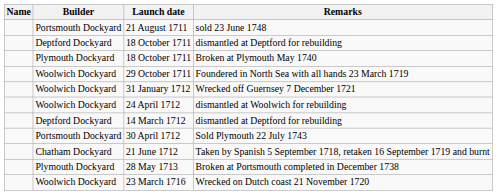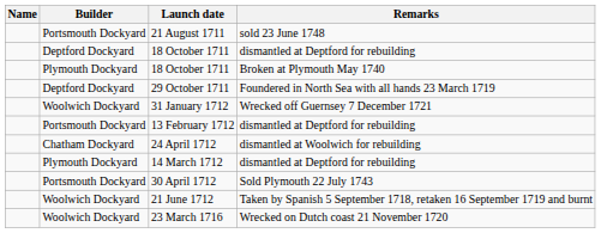29 October 1711 | Builder: Woolwich Dockyard -> Deptford Dockyard
+ row: Portsmouth Dockyard | 13 February 1712 | dismantled at Deptford for rebuilding
24 April 1712 | Builder: Woolwich Dockyard -> Chatham Dockyard
14 March 1712 | Builder: Deptford Dockyard -> Plymouth Dockyard
21 June 1712 | Builder: Chatham Dockyard -> Woolwich Dockyard
- row: Plymouth Dockyard | 28 May 1713 | Broken at Portsmouth completed in December 1738
